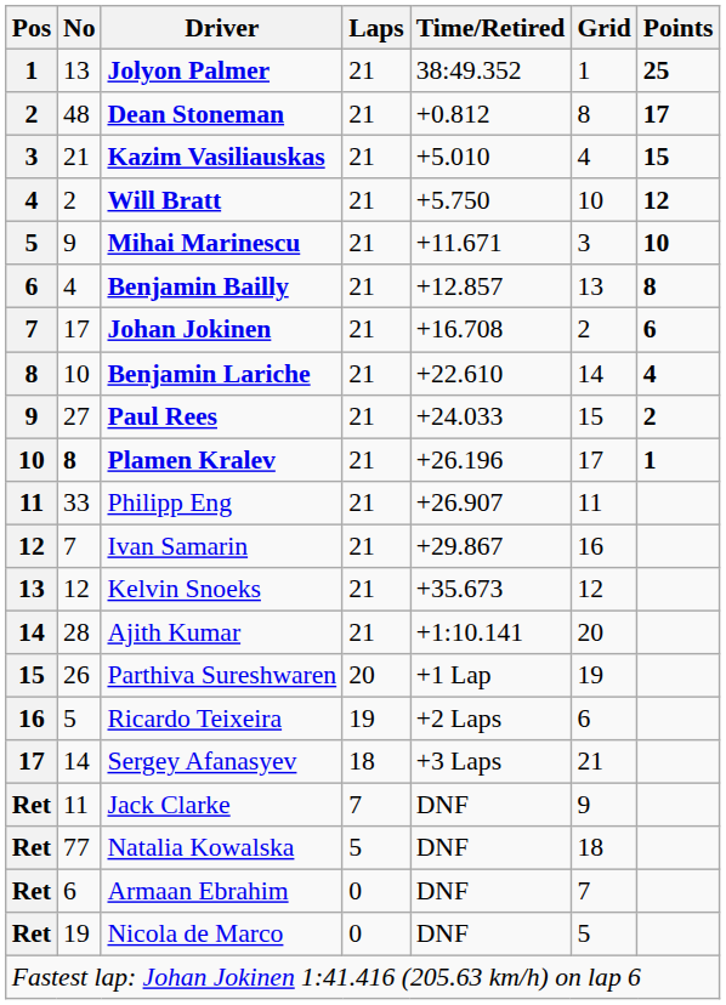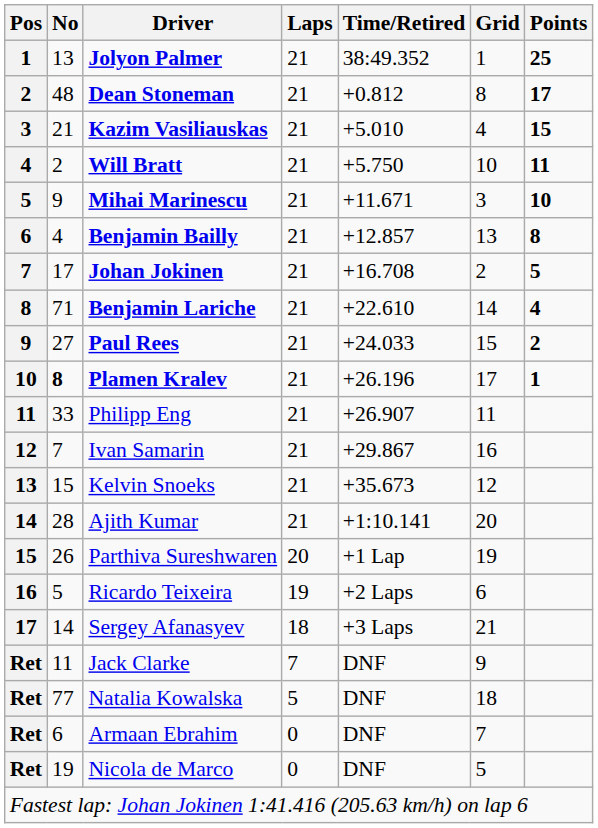Will Bratt | Points: 12 -> 11
Johan Jokinen | Points: 6 -> 5
Benjamin Lariche | No: 10 -> 71
Kelvin Snoeks | No: 12 -> 15
